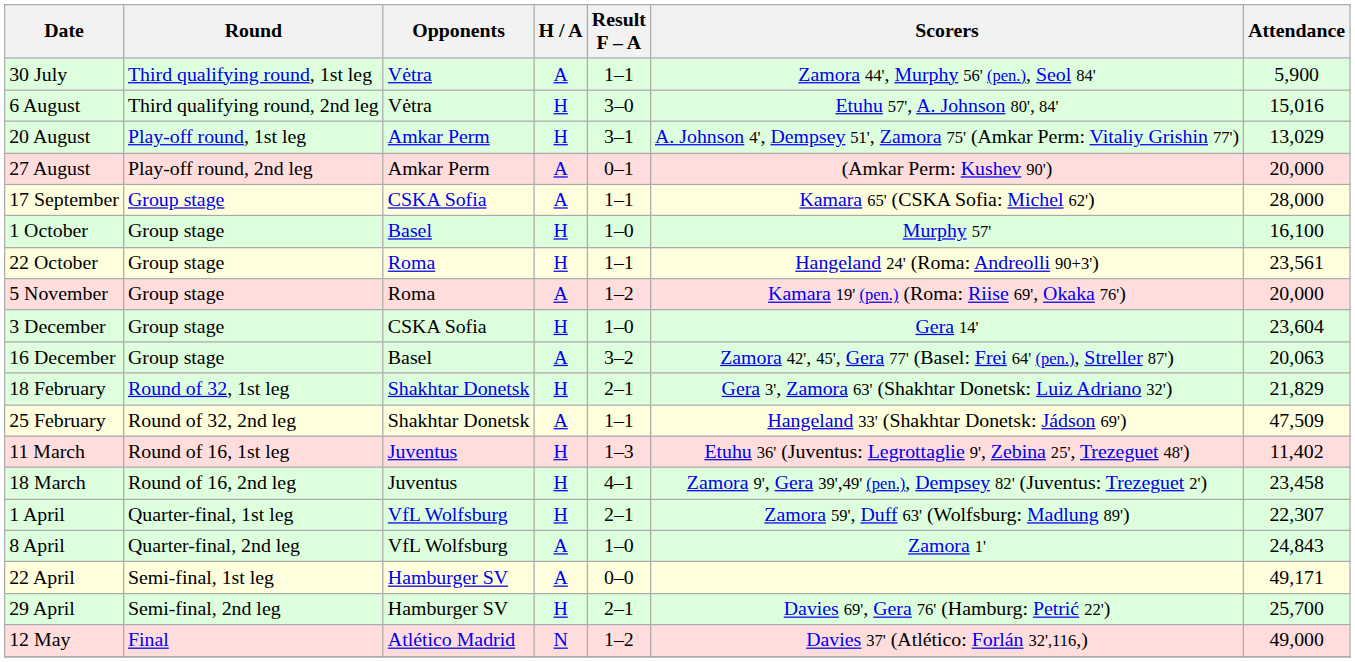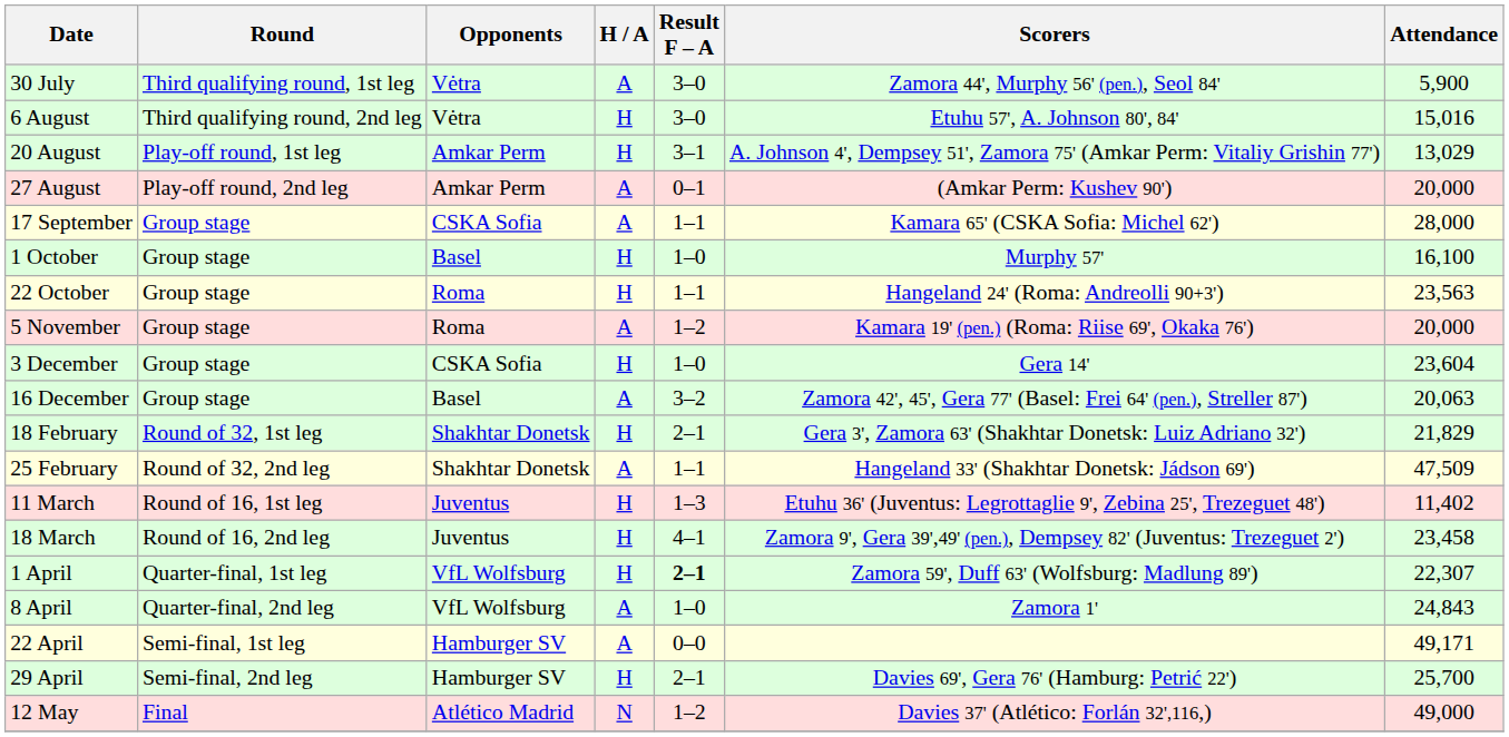30 July | Result F – A: 1–1 -> 3–0
22 October | Attendance: 23,561 -> 23,563
1 April | Result F – A: normal -> bold
